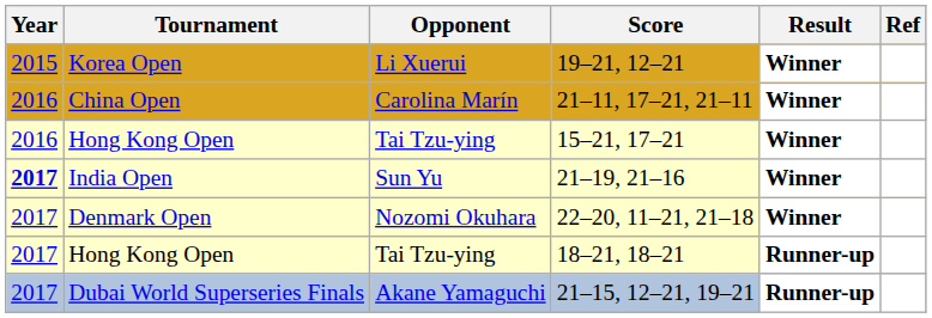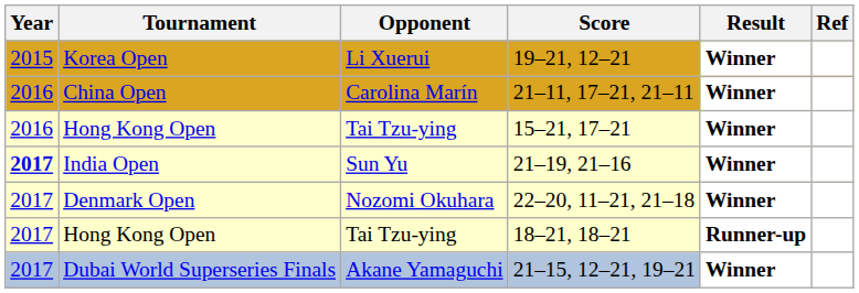21–15, 12–21, 19–21 | Result: Runner-up -> Winner
